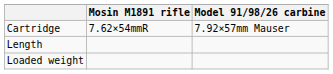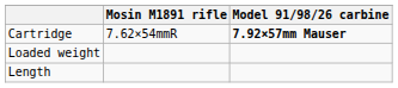Cartridge | Model 91/98/26 carbine: normal -> bold
rows swapped: Length <-> Loaded weight
